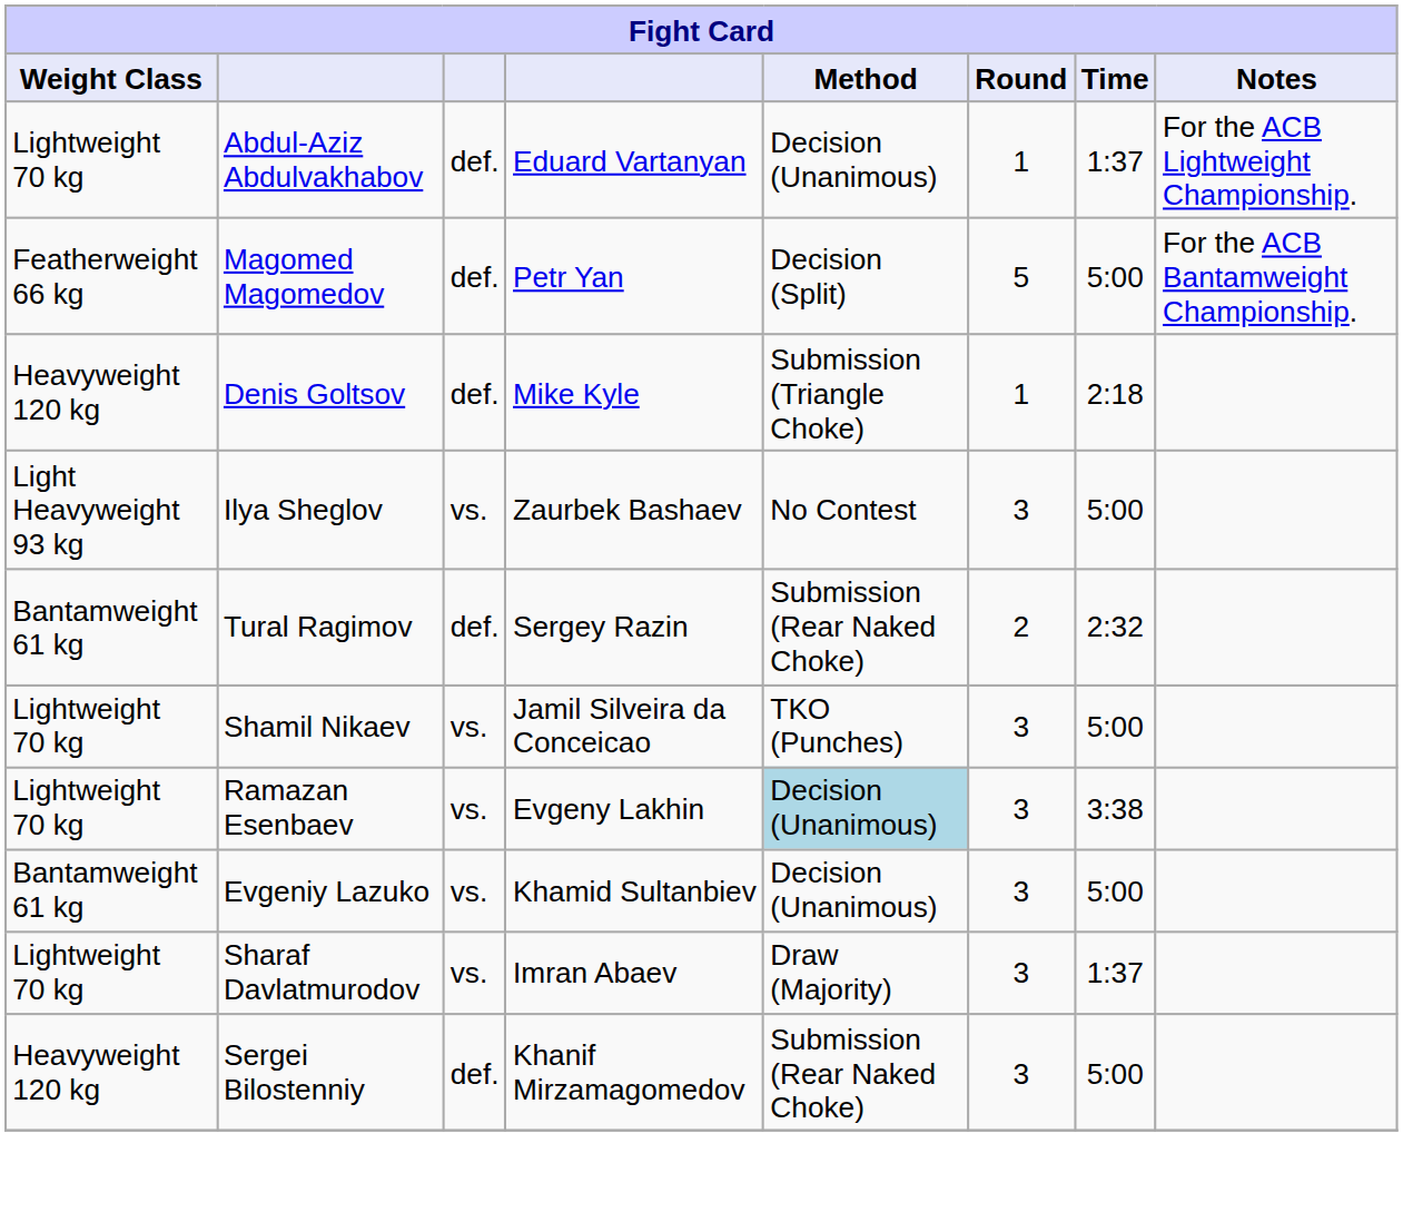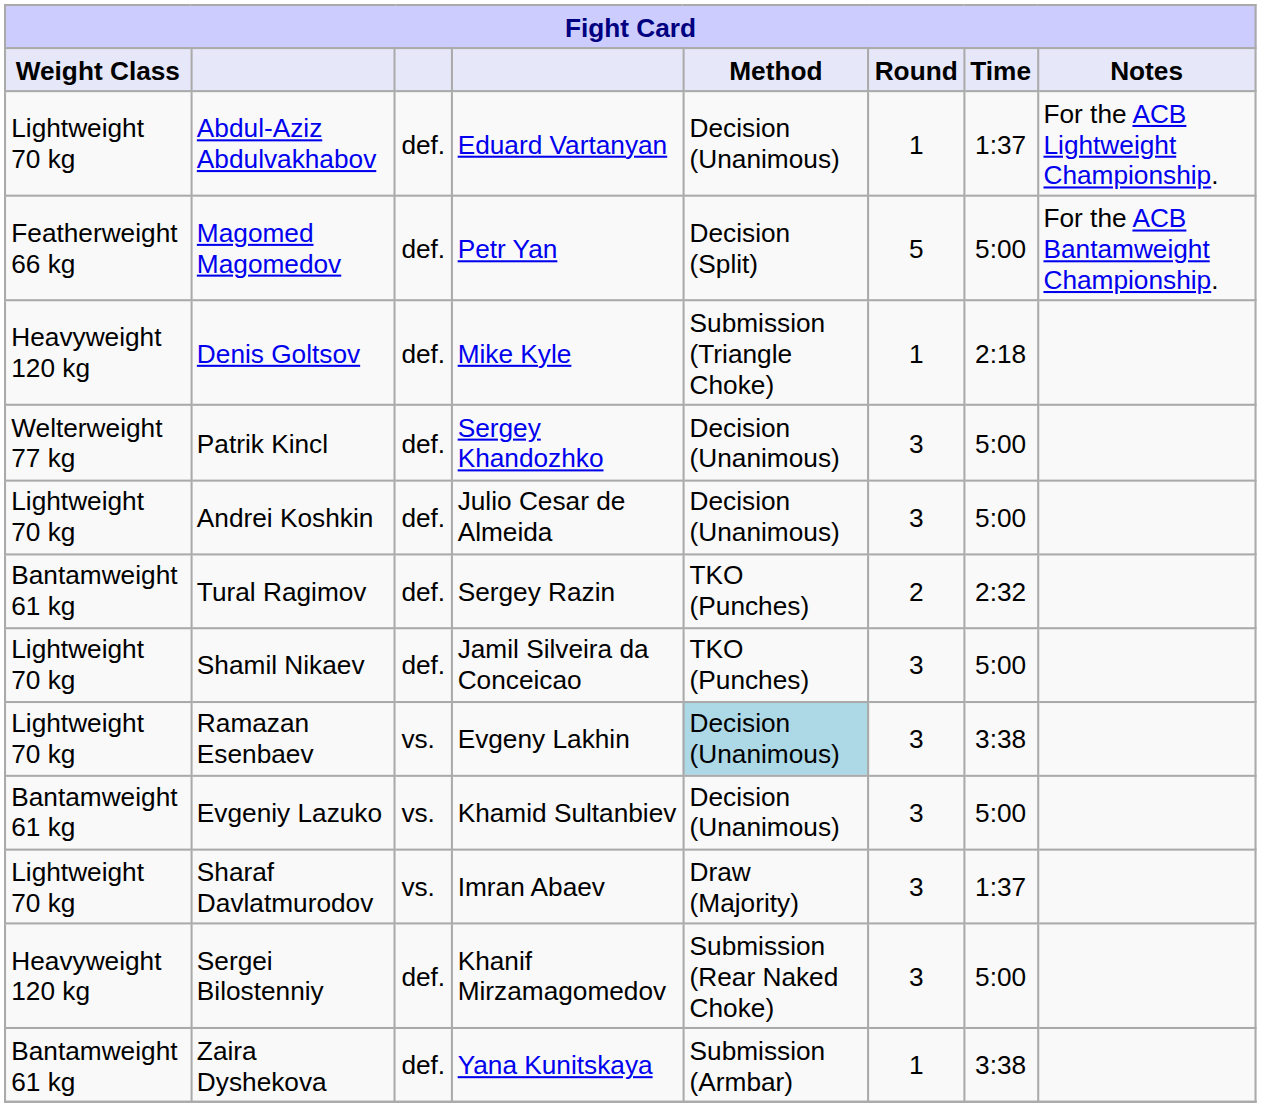+ row: Welterweight 77 kg | Patrik Kincl | def. | Sergey Khandozhko | Decision (Unanimous) | 3 | 5:00
- row: Light Heavyweight 93 kg | Ilya Sheglov | vs. | Zaurbek Bashaev | No Contest | 3 | 5:00
+ row: Lightweight 70 kg | Andrei Koshkin | def. | Julio Cesar de Almeida | Decision (Unanimous) | 3 | 5:00
Tural Ragimov | Method: Submission (Rear Naked Choke) -> TKO (Punches)
Shamil Nikaev | column 3: vs. -> def.
+ row: Bantamweight 61 kg | Zaira Dyshekova | def. | Yana Kunitskaya | Submission (Armbar) | 1 | 3:38
